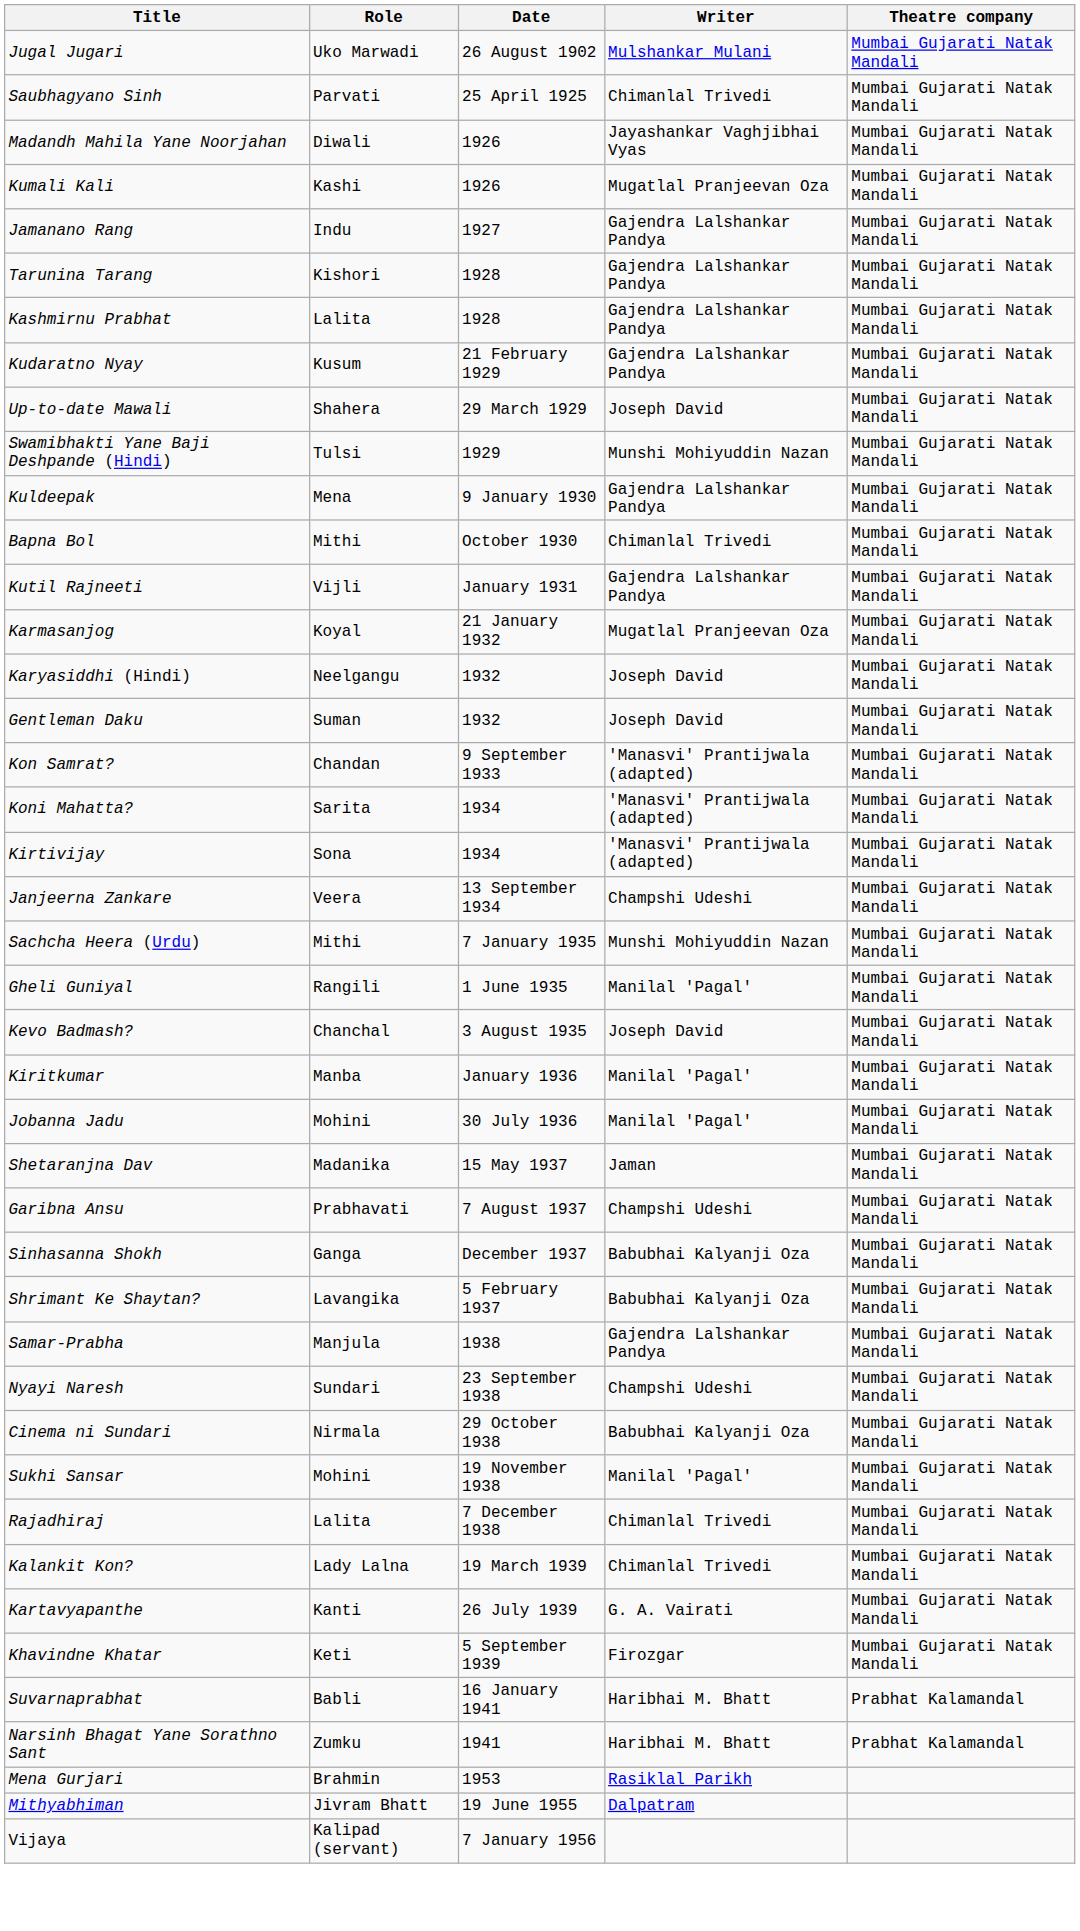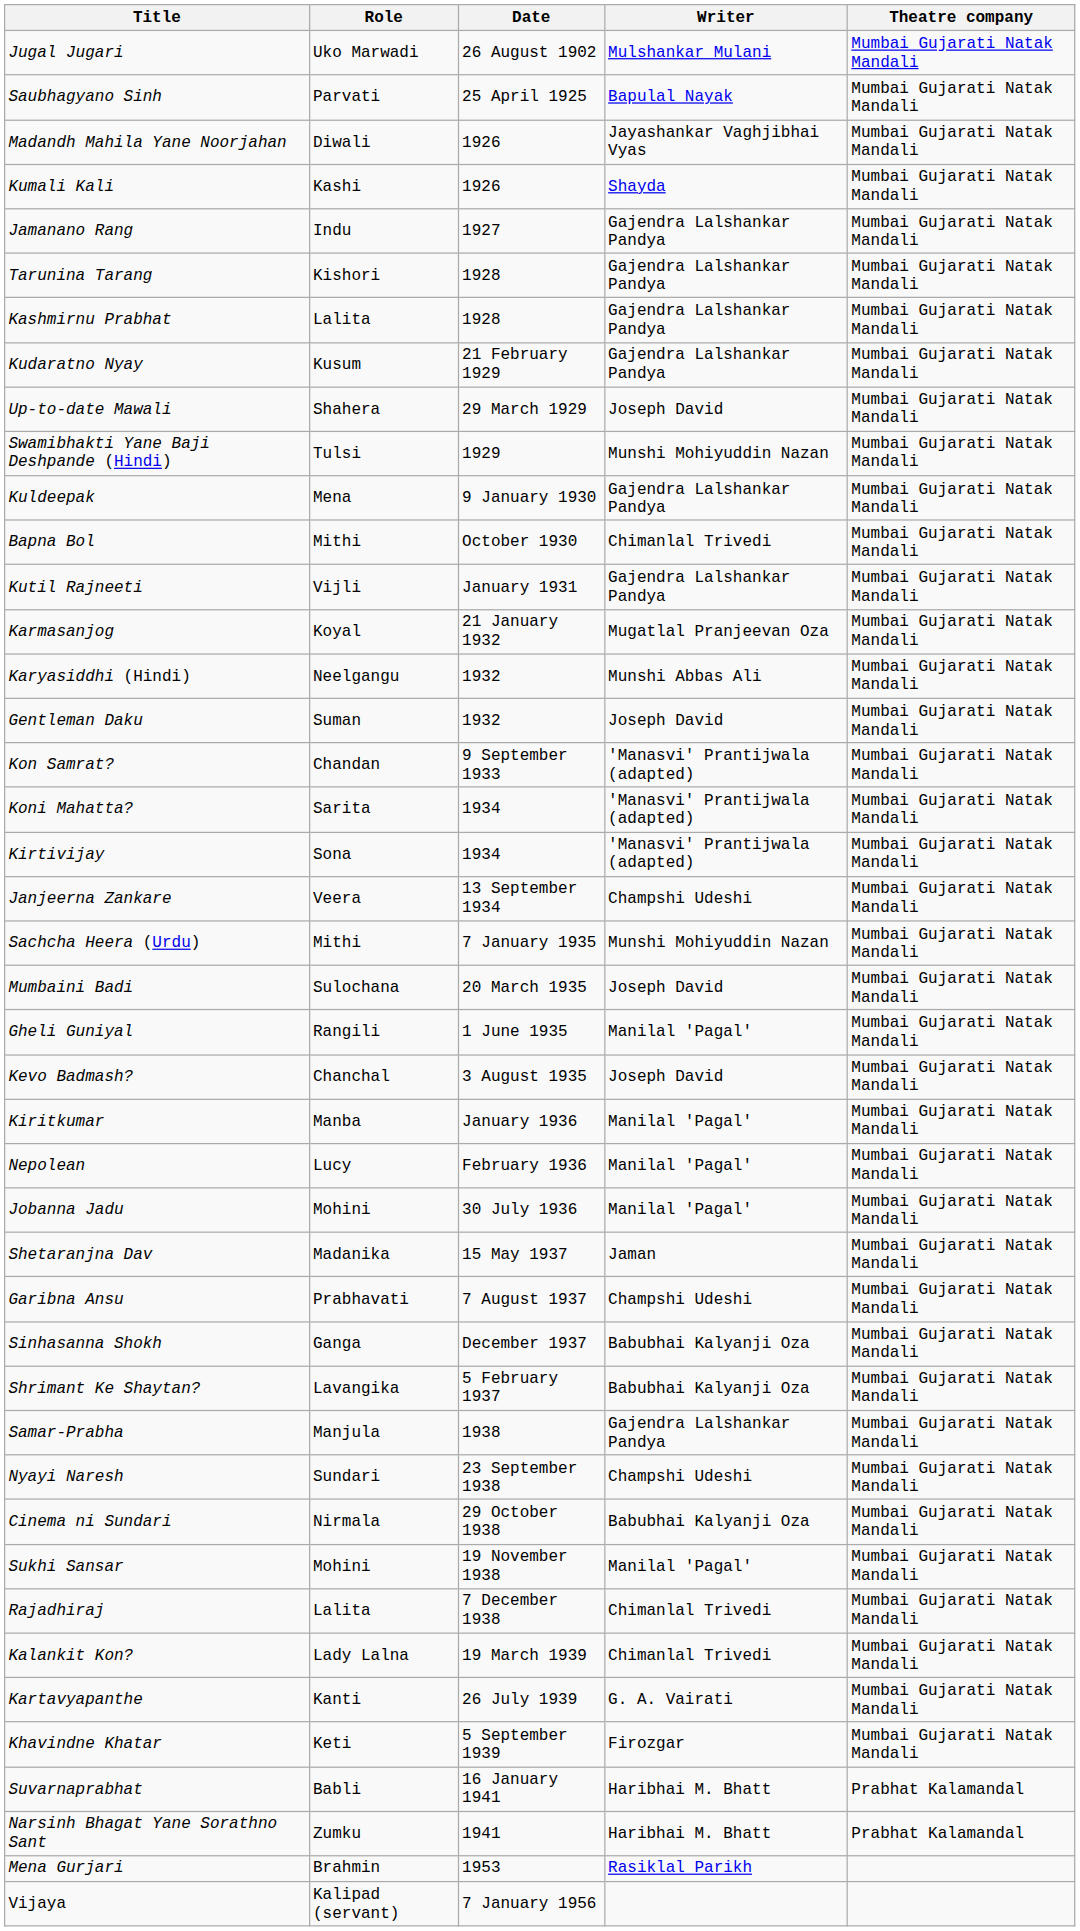Saubhagyano Sinh | Writer: Chimanlal Trivedi -> Bapulal Nayak
Kumali Kali | Writer: Mugatlal Pranjeevan Oza -> Shayda
Karyasiddhi (Hindi) | Writer: Joseph David -> Munshi Abbas Ali
+ row: Mumbaini Badi | Sulochana | 20 March 1935 | Joseph David | Mumbai Gujarati Natak Mandali
+ row: Nepolean | Lucy | February 1936 | Manilal 'Pagal' | Mumbai Gujarati Natak Mandali
- row: Mithyabhiman | Jivram Bhatt | 19 June 1955 | Dalpatram
